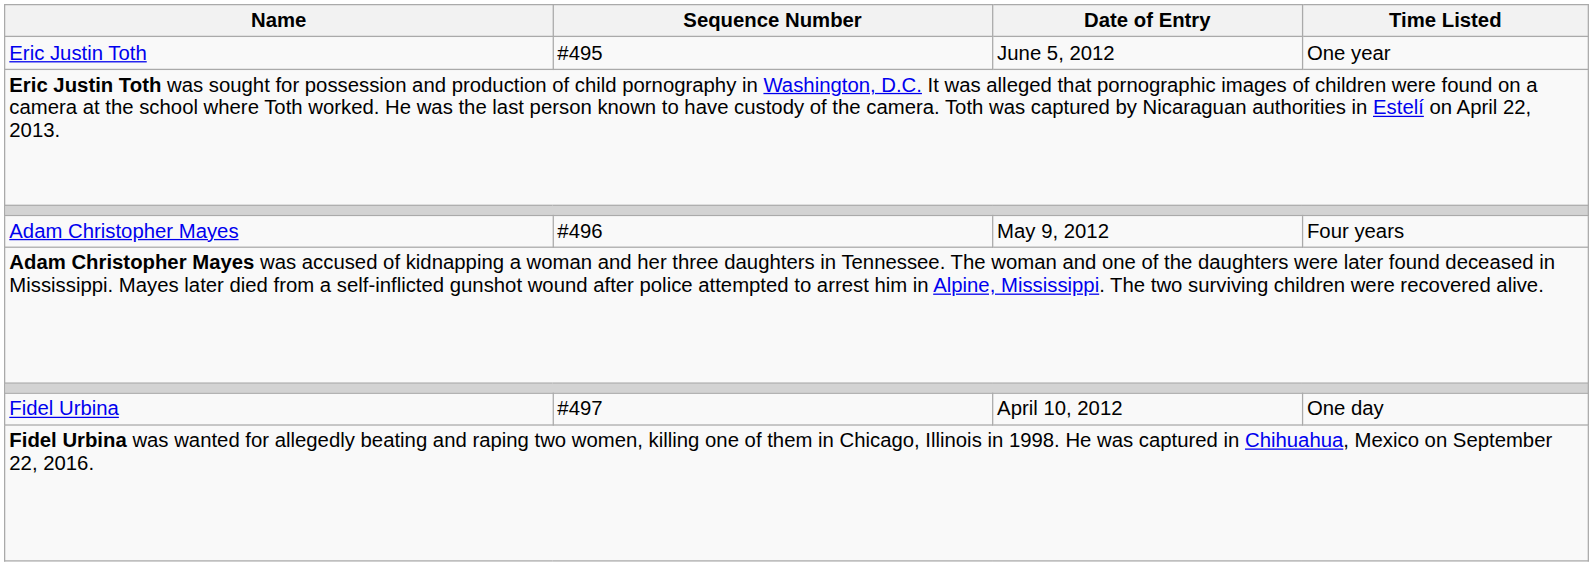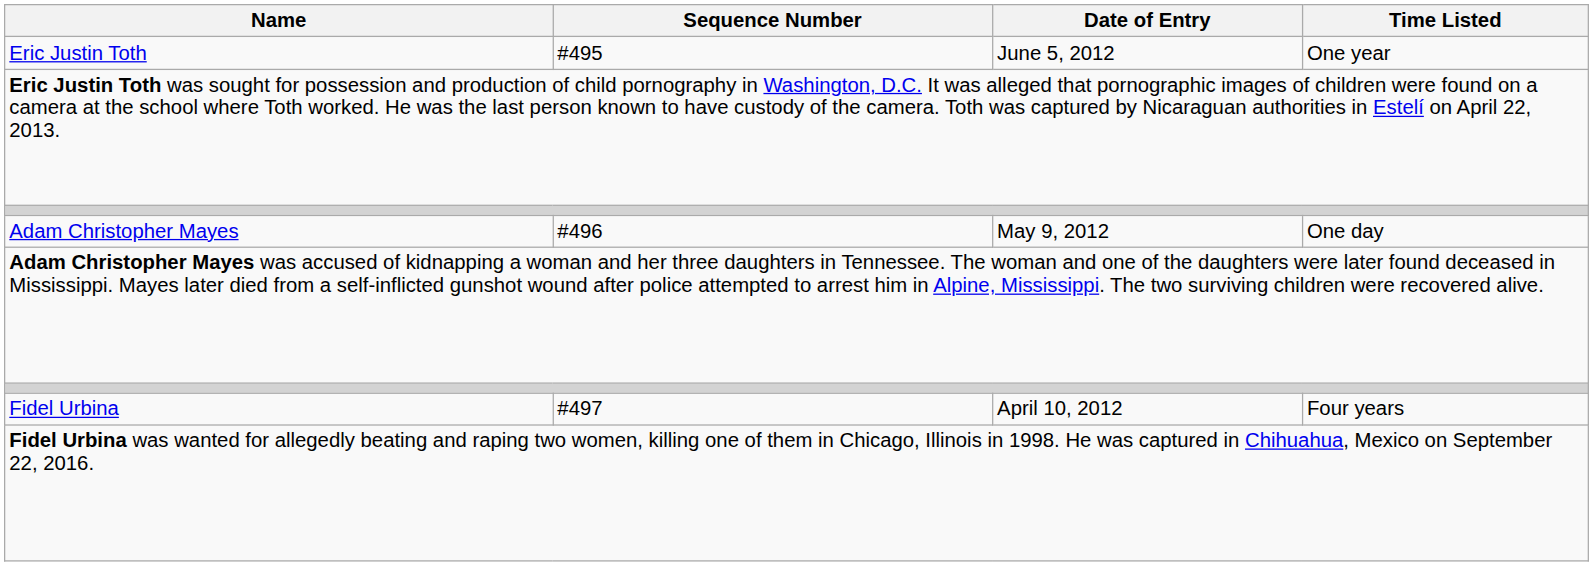Adam Christopher Mayes | Time Listed: Four years -> One day
Fidel Urbina | Time Listed: One day -> Four years
